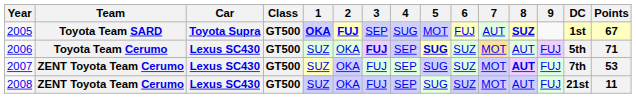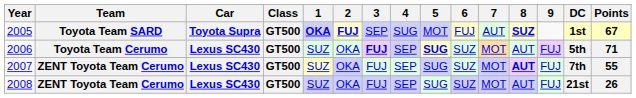2007 | Points: 53 -> 55
2008 | Points: 11 -> 26
